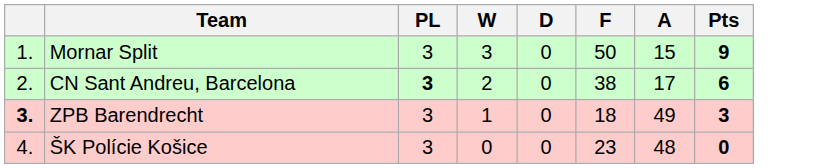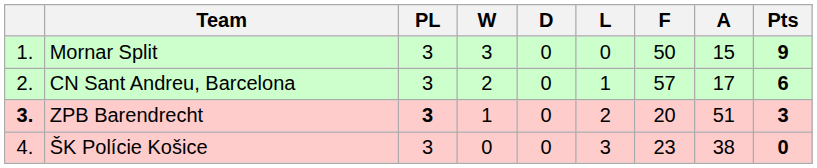+ column: L | 0 | 1 | 2 | 3
CN Sant Andreu, Barcelona | PL: bold -> normal
CN Sant Andreu, Barcelona | F: 38 -> 57
ZPB Barendrecht | PL: normal -> bold
ZPB Barendrecht | F: 18 -> 20
ZPB Barendrecht | A: 49 -> 51
ŠK Polície Košice | A: 48 -> 38
